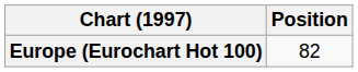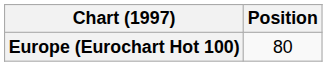Europe (Eurochart Hot 100) | Position: 82 -> 80
